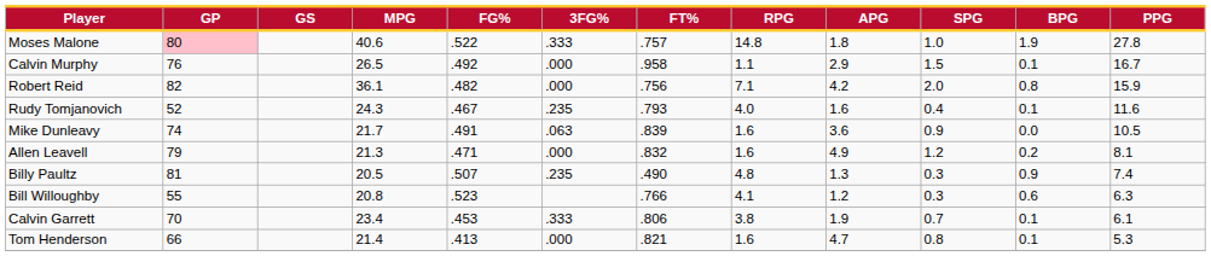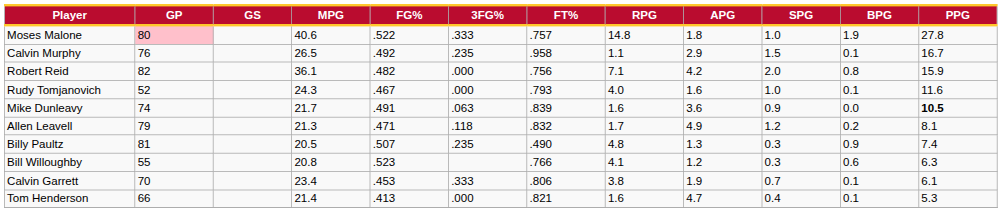Calvin Murphy | 3FG%: .000 -> .235
Rudy Tomjanovich | 3FG%: .235 -> .000
Rudy Tomjanovich | SPG: 0.4 -> 1.0
Mike Dunleavy | PPG: normal -> bold
Allen Leavell | 3FG%: .000 -> .118
Allen Leavell | RPG: 1.6 -> 1.7
Tom Henderson | SPG: 0.8 -> 0.4
